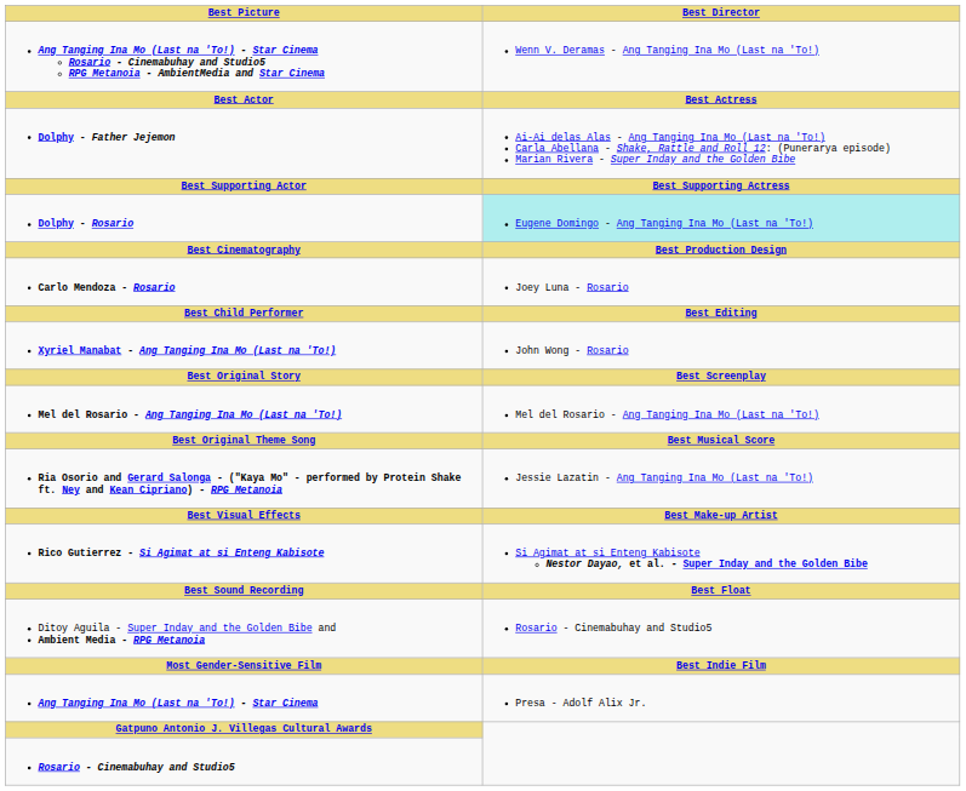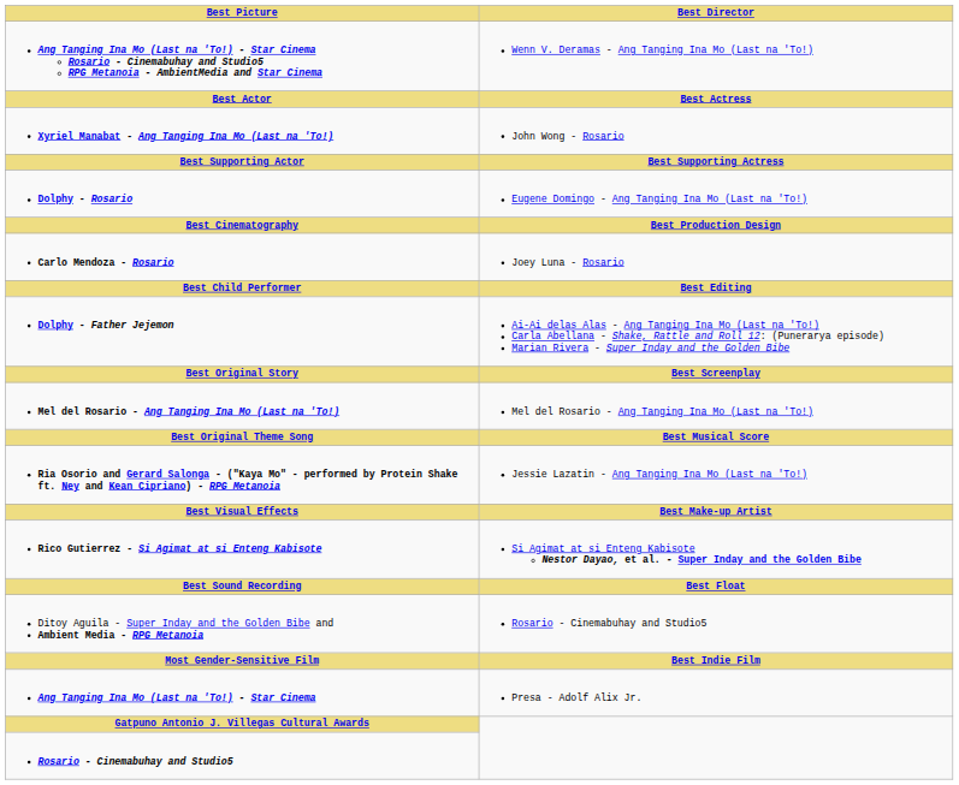rows swapped: Dolphy - Father Jejemon <-> Xyriel Manabat - Ang Tanging Ina Mo (Last na 'To!)
Dolphy - Rosario | Best Director: paleturquoise background -> no background
